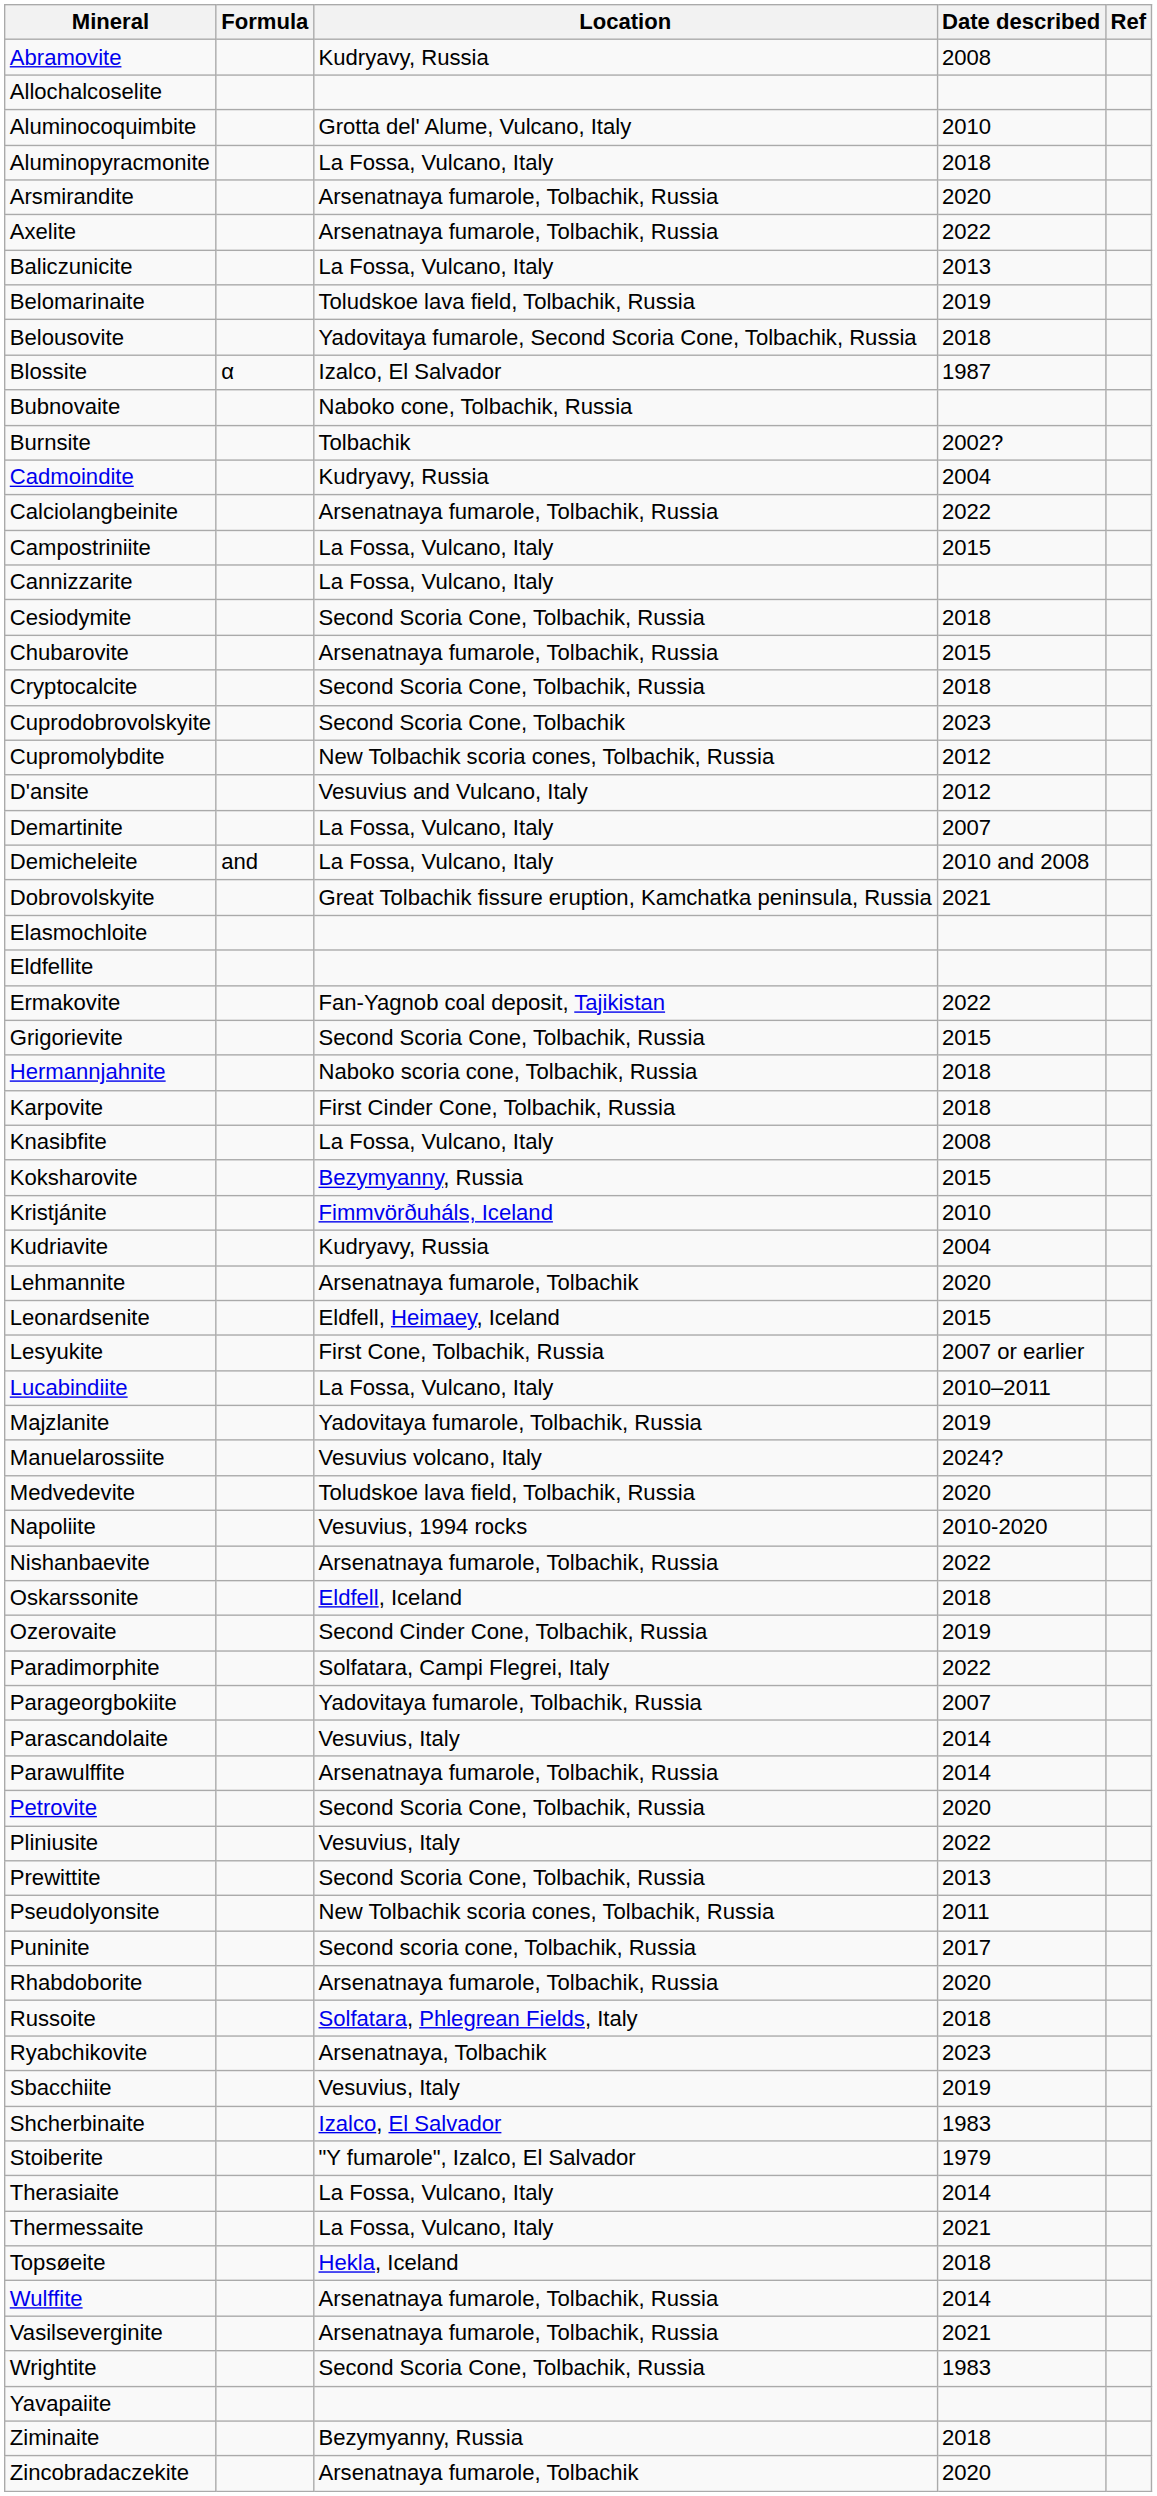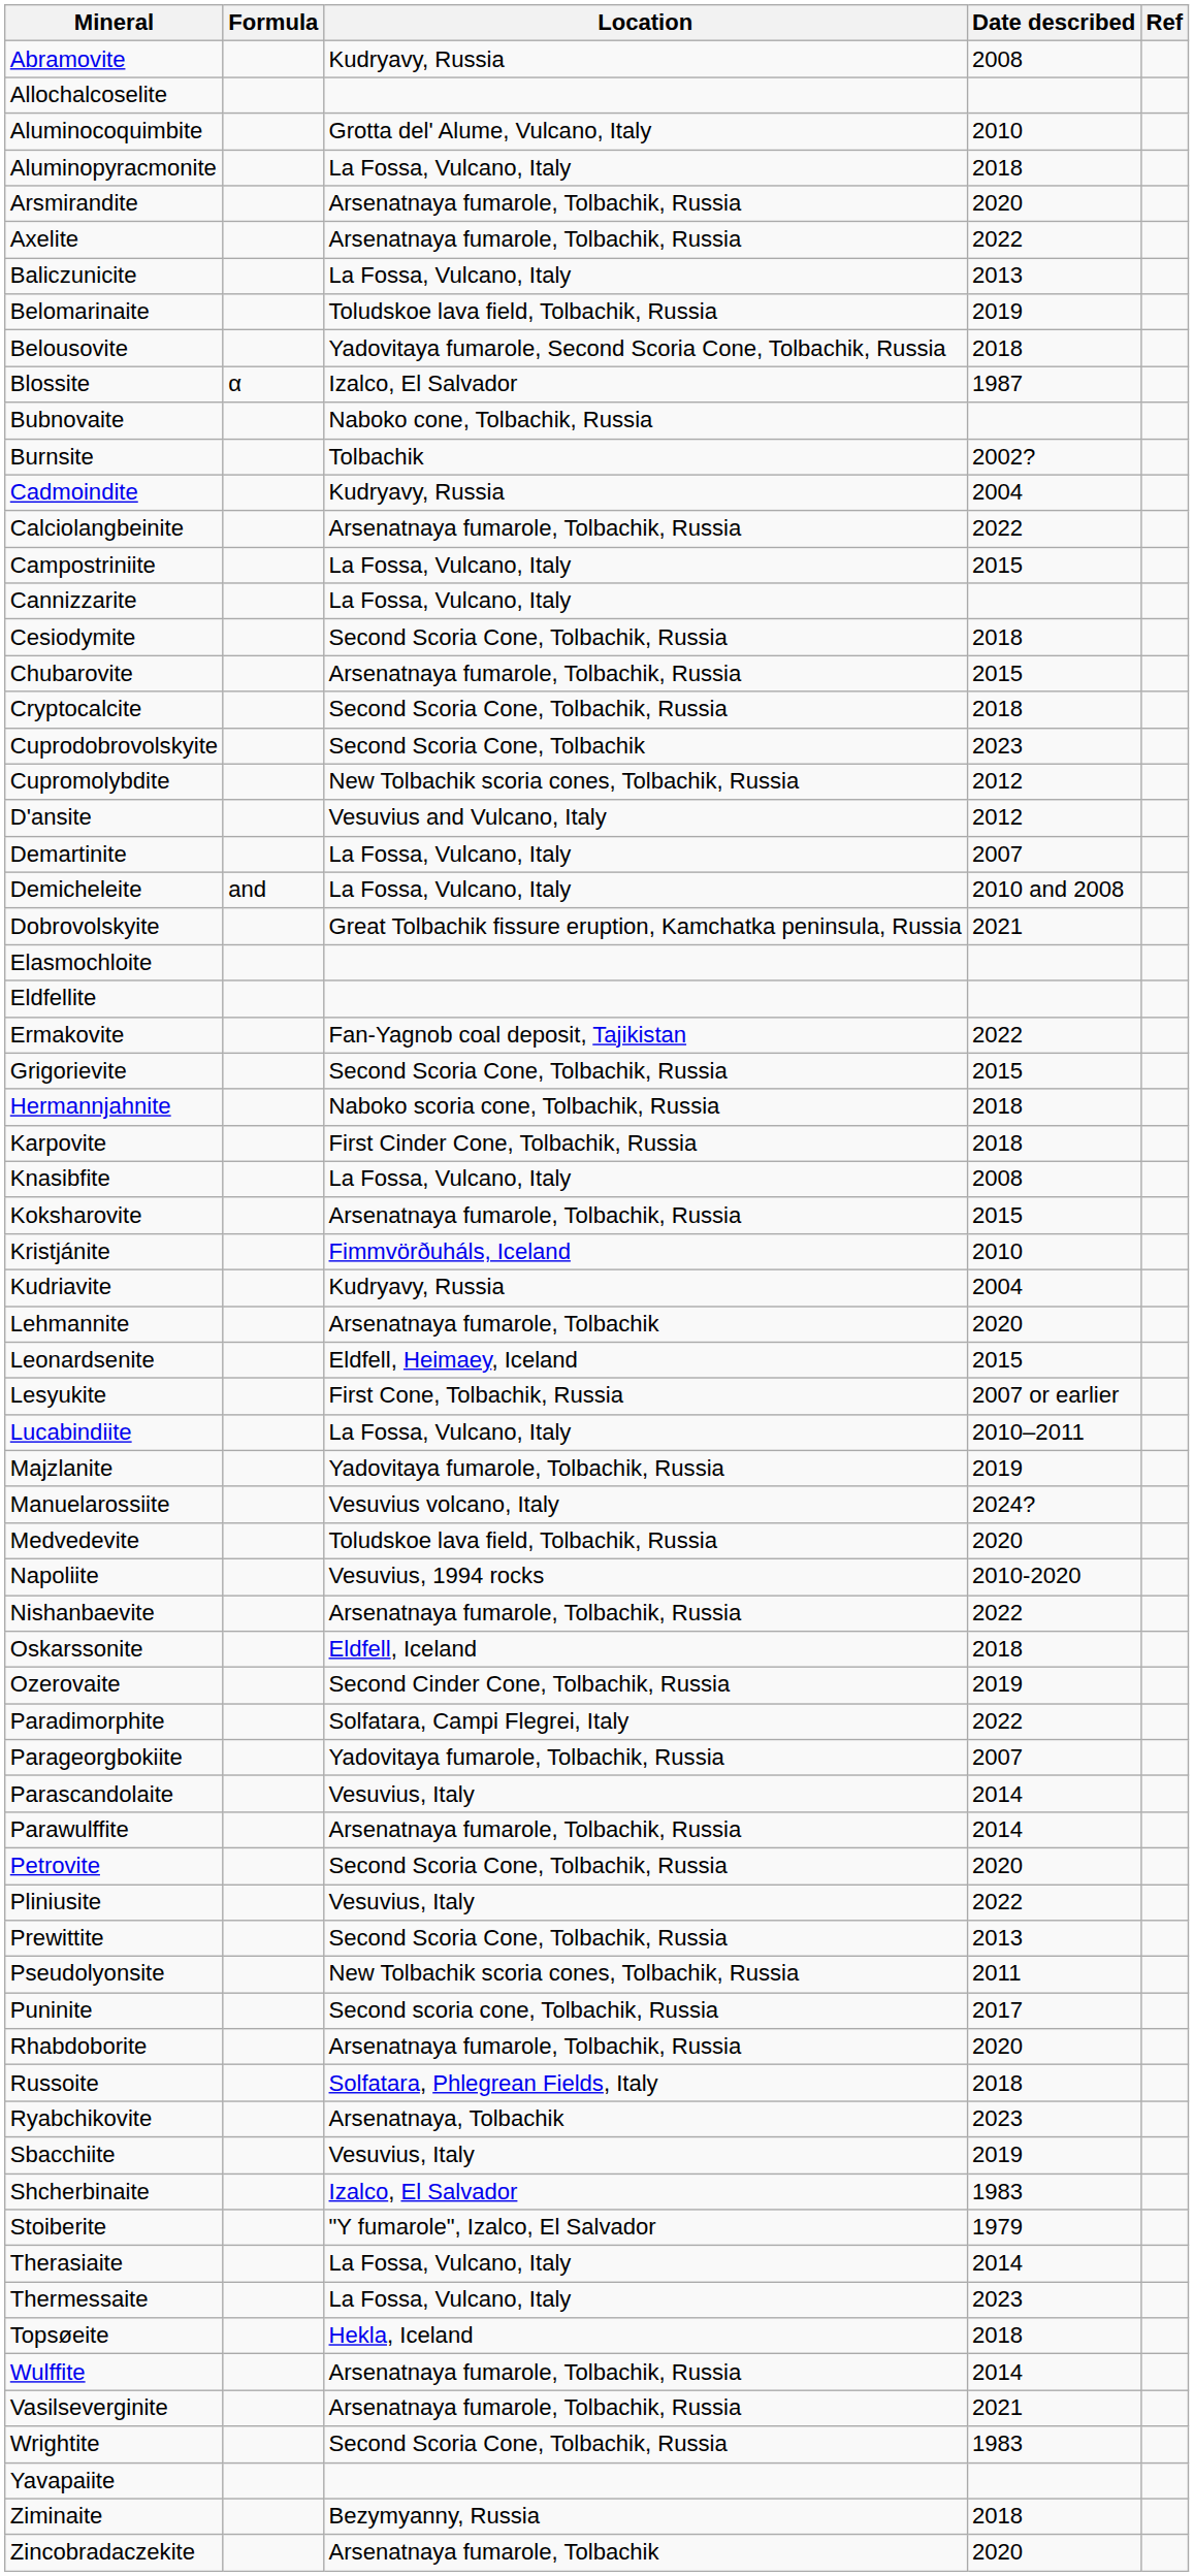Koksharovite | Location: Bezymyanny, Russia -> Arsenatnaya fumarole, Tolbachik, Russia
Thermessaite | Date described: 2021 -> 2023
